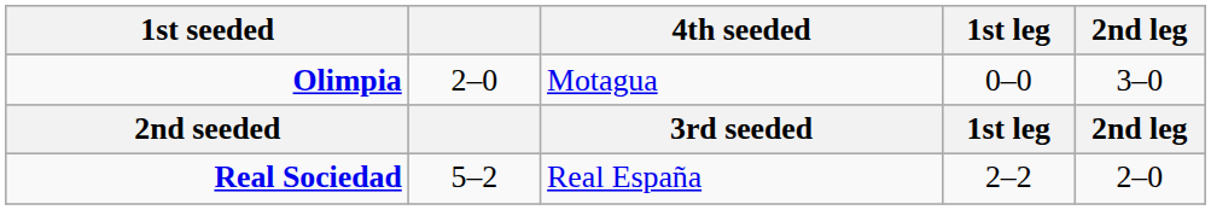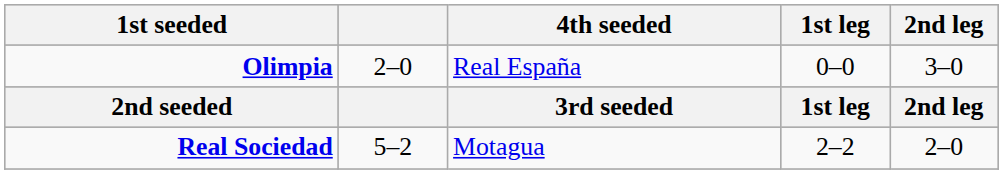Olimpia | 4th seeded: Motagua -> Real España
Real Sociedad | 4th seeded: Real España -> Motagua
